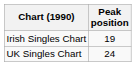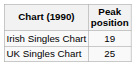UK Singles Chart | Peak position: 24 -> 25
